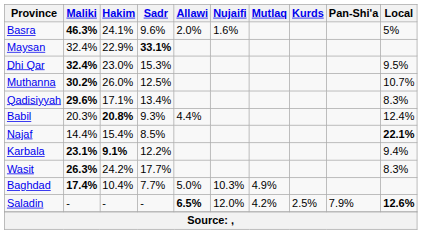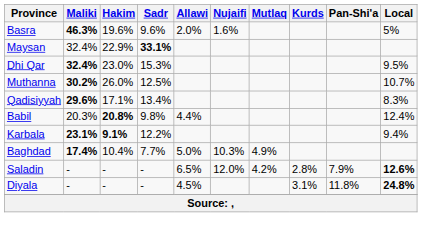Basra | Hakim: 24.1% -> 19.6%
Babil | Sadr: 9.3% -> 9.8%
- row: Najaf | 14.4% | 15.4% | 8.5% | 22.1%
- row: Wasit | 26.3% | 24.2% | 17.7% | 8.3%
Saladin | Allawi: bold -> normal
Saladin | Kurds: 2.5% -> 2.8%
+ row: Diyala | - | - | - | 4.5% | 3.1% | 11.8% | 24.8%
